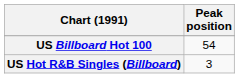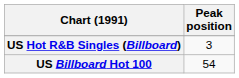rows swapped: US Billboard Hot 100 <-> US Hot R&B Singles (Billboard)
